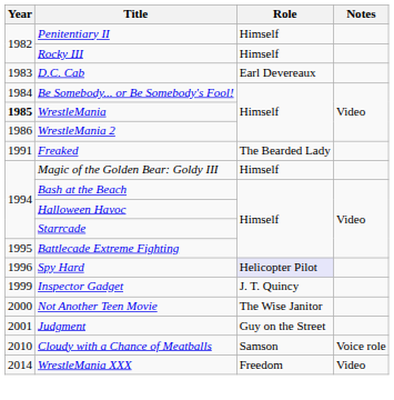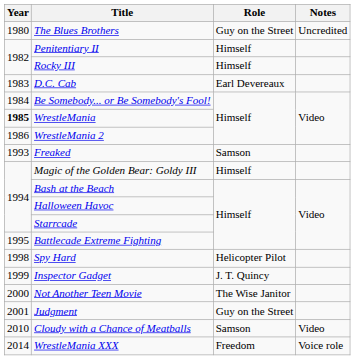+ row: 1980 | The Blues Brothers | Guy on the Street | Uncredited
Freaked | Year: 1991 -> 1993
Freaked | Role: The Bearded Lady -> Samson
Spy Hard | Year: 1996 -> 1998
Spy Hard | Role: lavender background -> no background
Cloudy with a Chance of Meatballs | Notes: Voice role -> Video
WrestleMania XXX | Notes: Video -> Voice role
